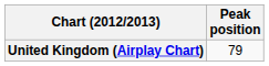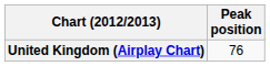United Kingdom (Airplay Chart) | Peak position: 79 -> 76
